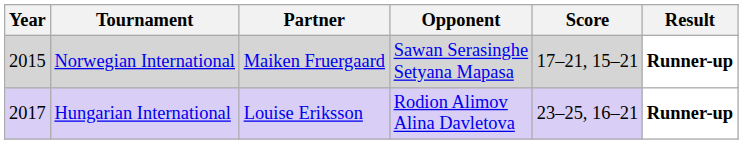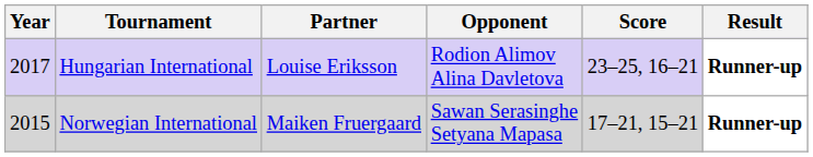rows swapped: Norwegian International <-> Hungarian International
